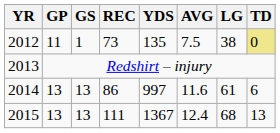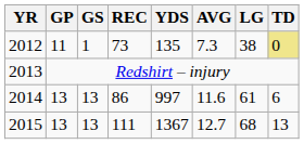2012 | AVG: 7.5 -> 7.3
2015 | AVG: 12.4 -> 12.7
